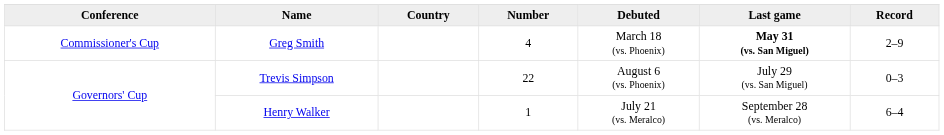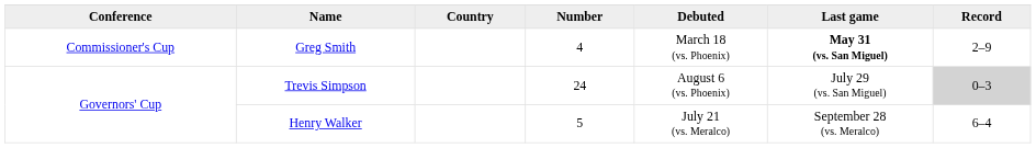Trevis Simpson | Number: 22 -> 24
Trevis Simpson | Record: no background -> lightgrey background
Henry Walker | Number: 1 -> 5
